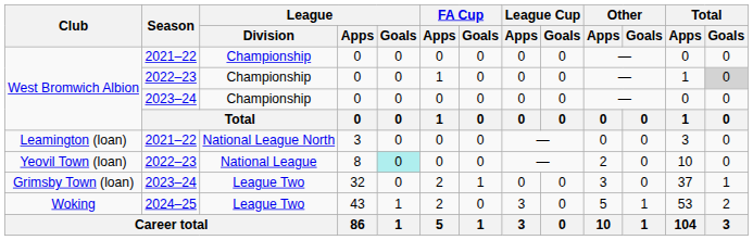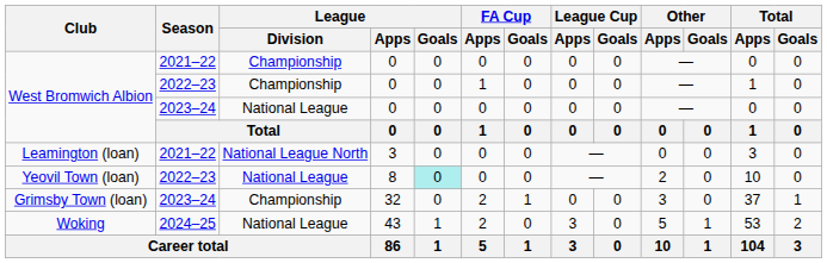West Bromwich Albion / 2022–23 | Total / Goals: lightgrey background -> no background
West Bromwich Albion / 2023–24 | League / Division: Championship -> National League
Grimsby Town (loan) | League / Division: League Two -> Championship
Woking | League / Division: League Two -> National League
